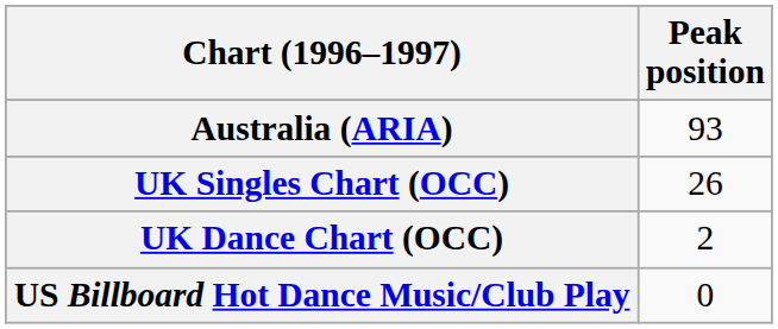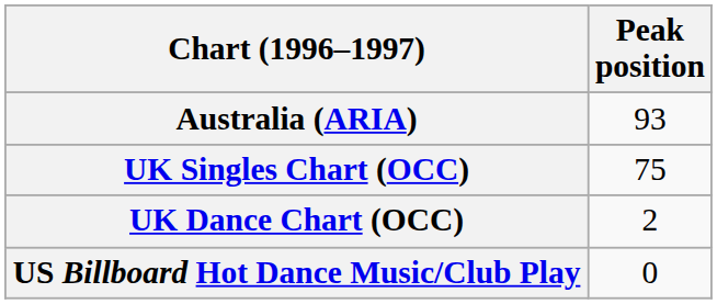UK Singles Chart (OCC) | Peak position: 26 -> 75
